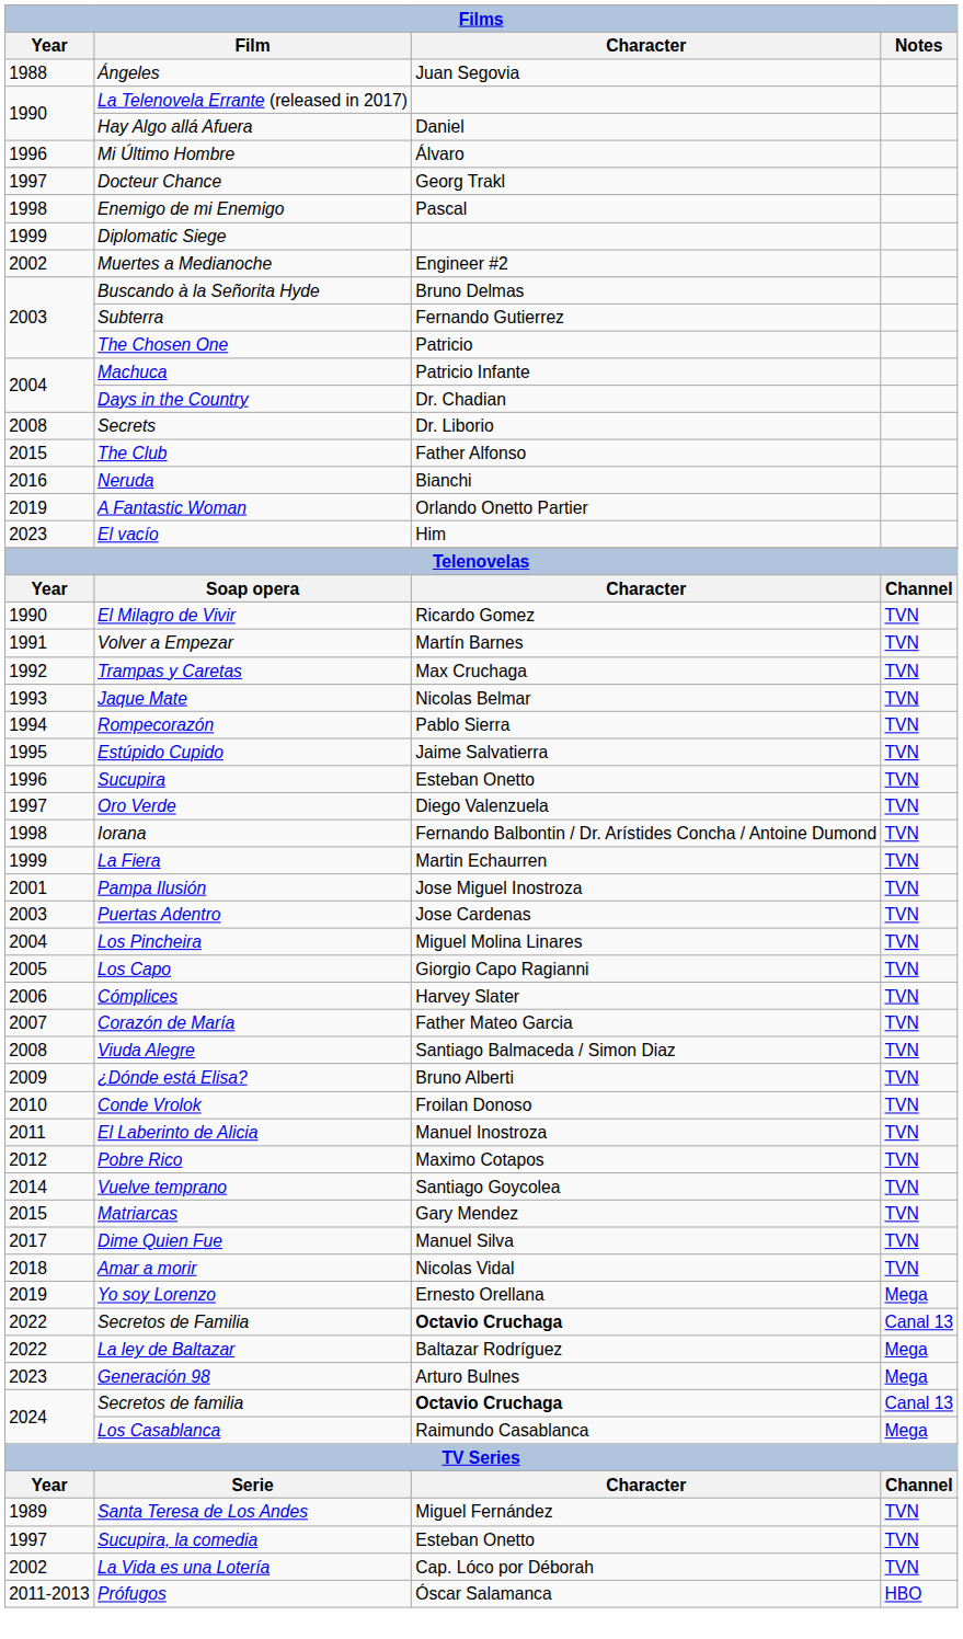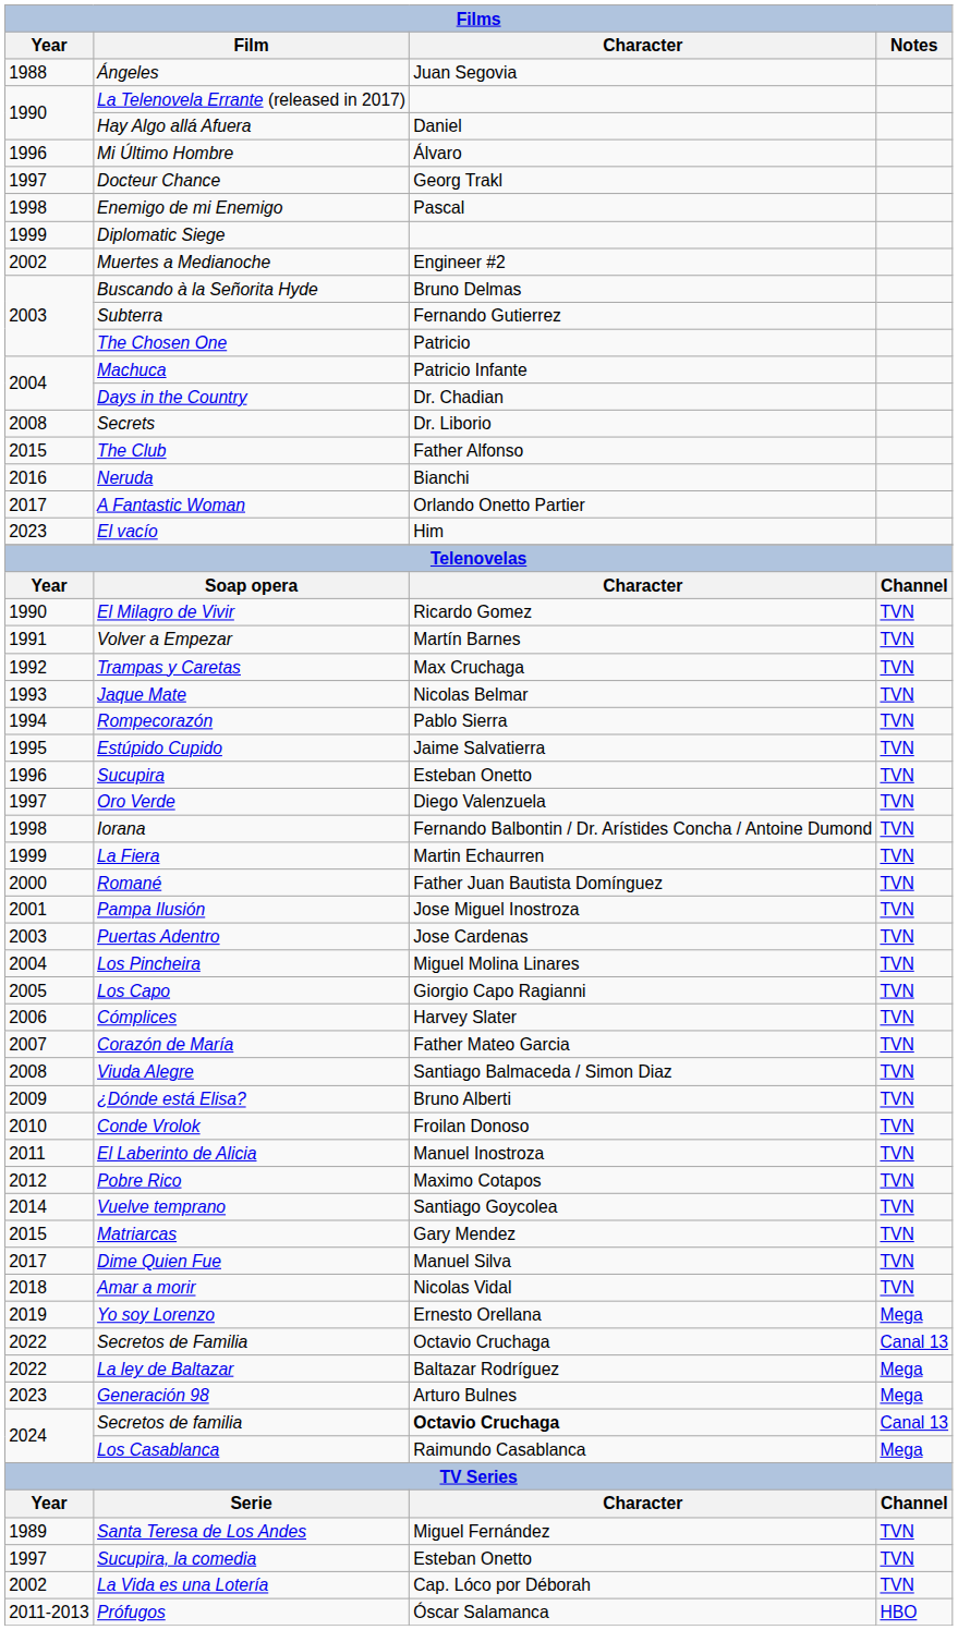A Fantastic Woman | Year: 2019 -> 2017
+ row: 2000 | Romané | Father Juan Bautista Domínguez | TVN
Secretos de Familia | Character: bold -> normal
